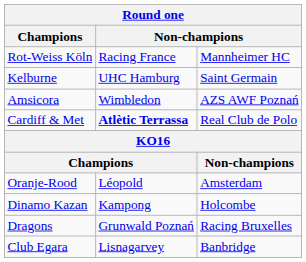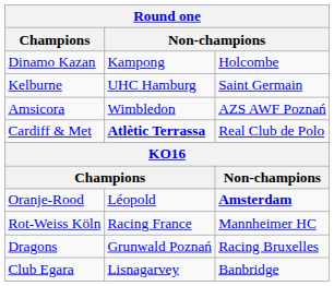rows swapped: Dinamo Kazan <-> Rot-Weiss Köln
Oranje-Rood | column 3: normal -> bold
